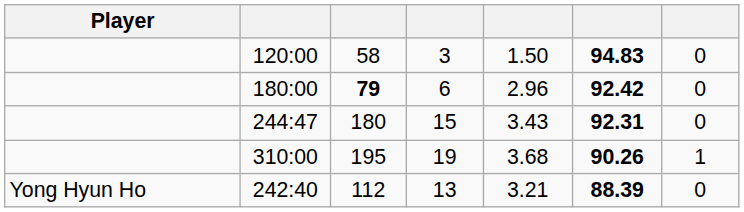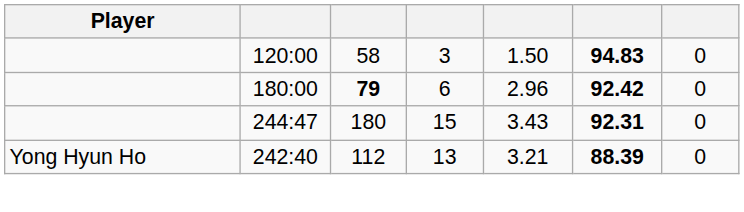- row: 310:00 | 195 | 19 | 3.68 | 90.26 | 1
